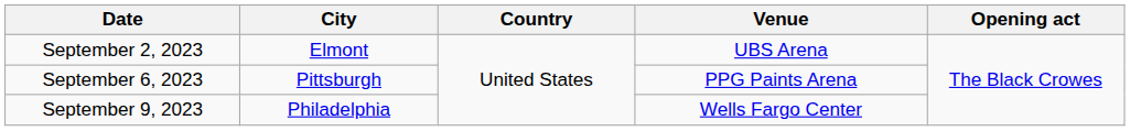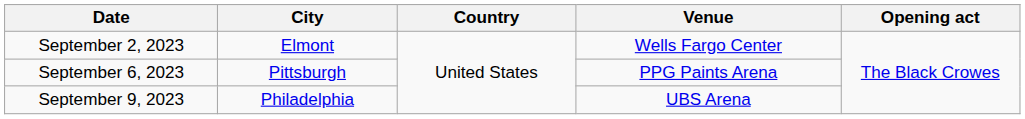September 2, 2023 | Venue: UBS Arena -> Wells Fargo Center
September 9, 2023 | Venue: Wells Fargo Center -> UBS Arena
